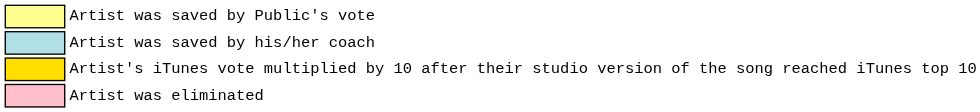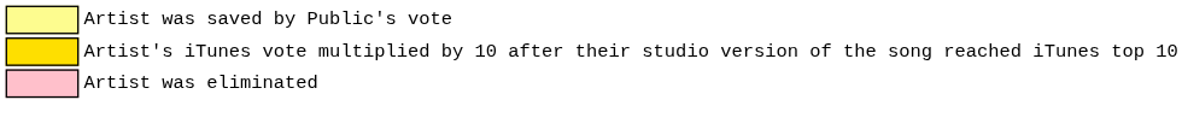- row: Artist was saved by his/her coach
